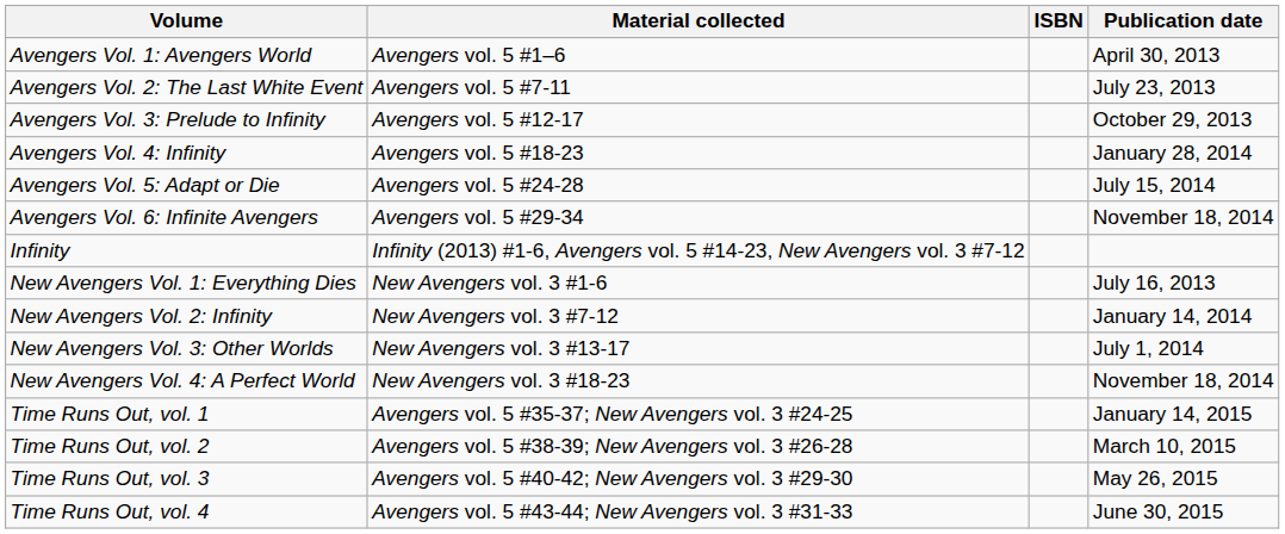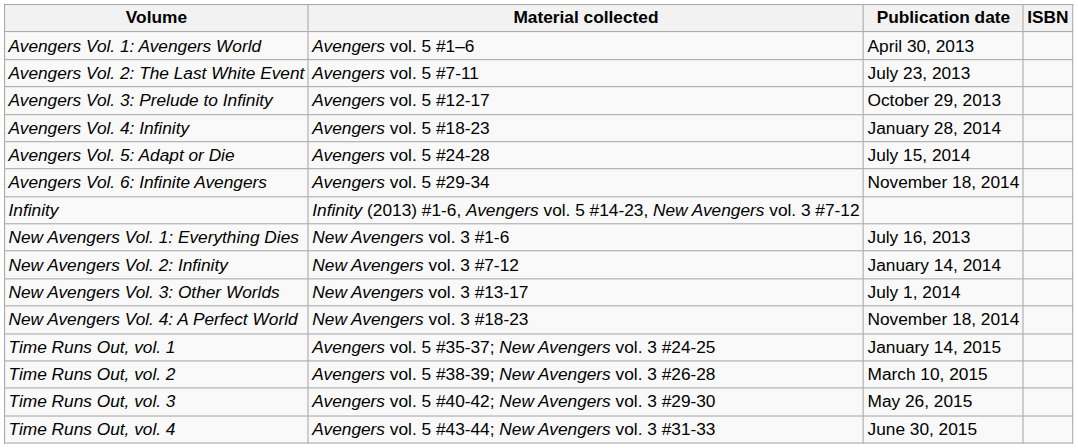columns swapped: Publication date <-> ISBN
